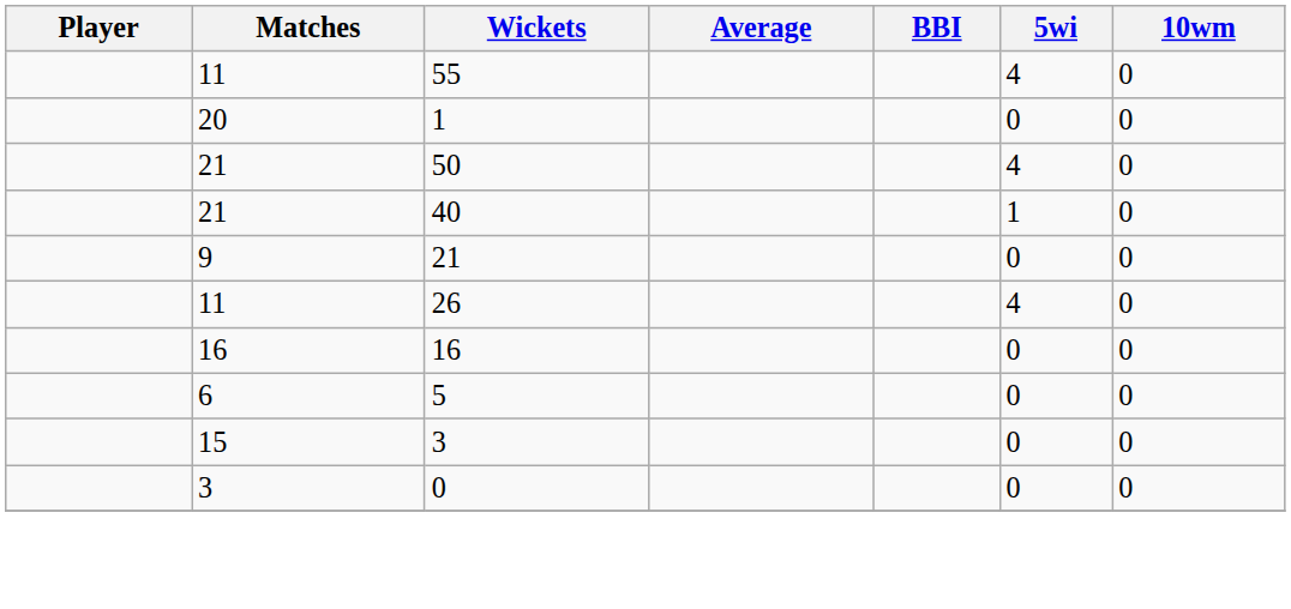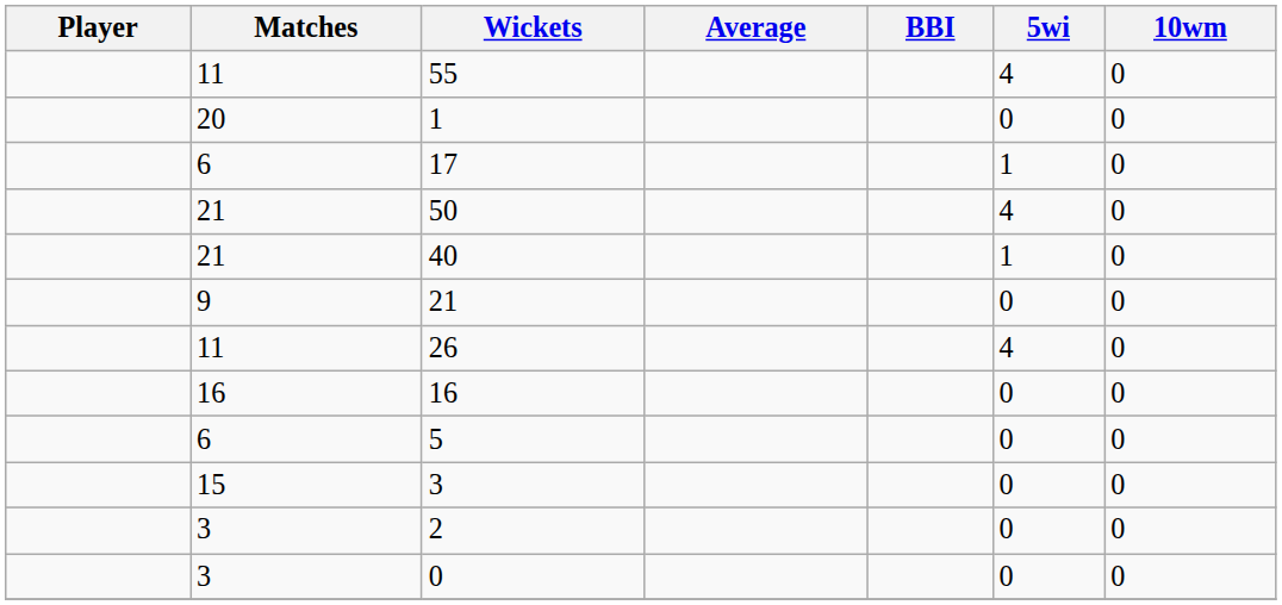+ row: 6 | 17 | 1 | 0
+ row: 3 | 2 | 0 | 0
